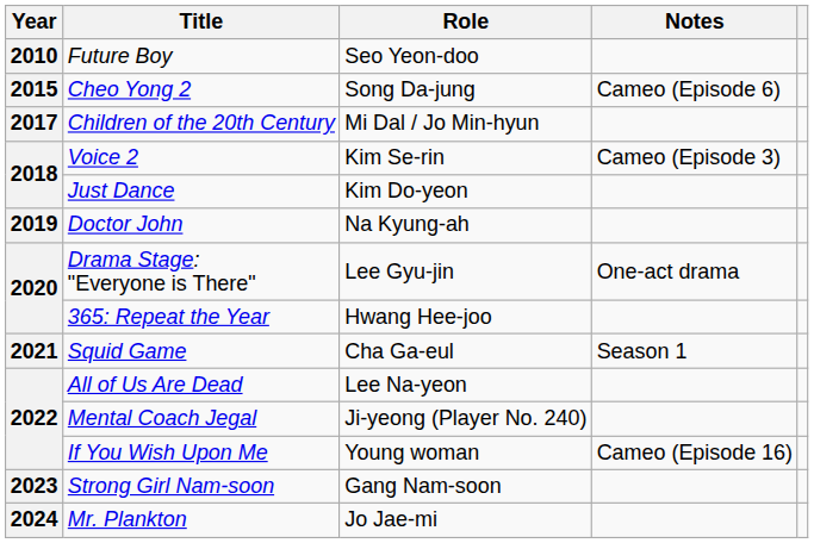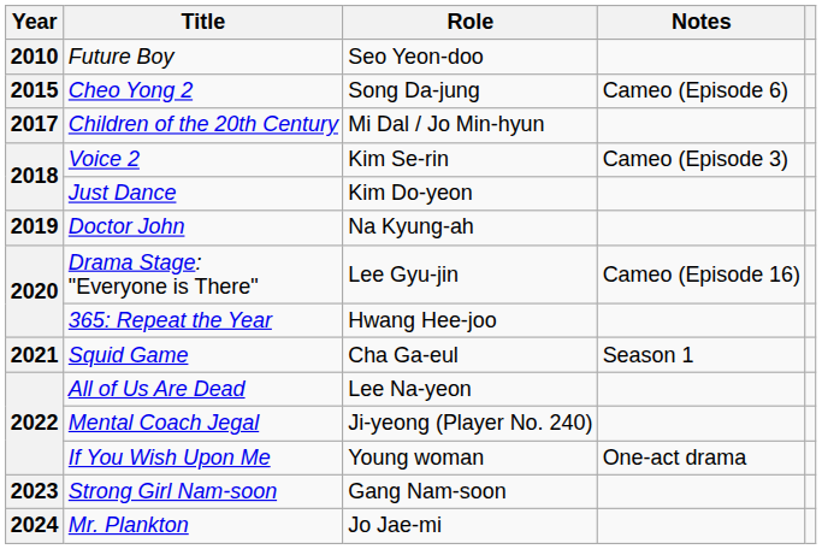Drama Stage: "Everyone is There" | Notes: One-act drama -> Cameo (Episode 16)
If You Wish Upon Me | Notes: Cameo (Episode 16) -> One-act drama
